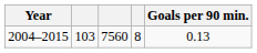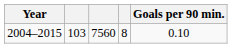2004–2015 | Goals per 90 min.: 0.13 -> 0.10
